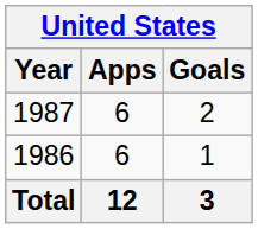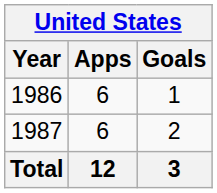rows swapped: 1986 <-> 1987
